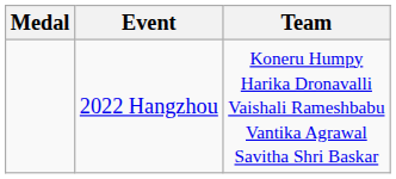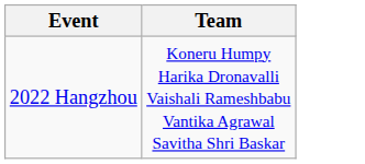- column: Medal
